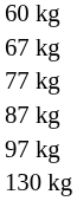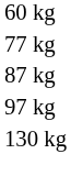- row: 67 kg
